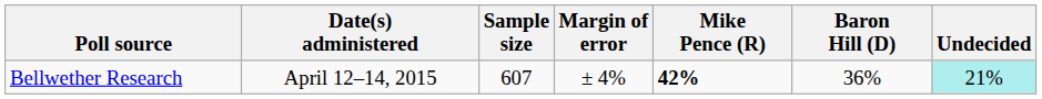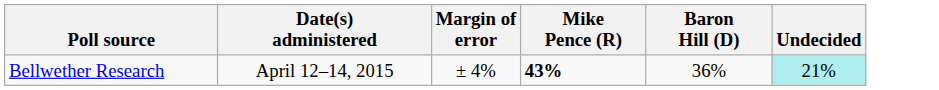- column: Sample size | 607
Bellwether Research | Mike Pence (R): 42% -> 43%
